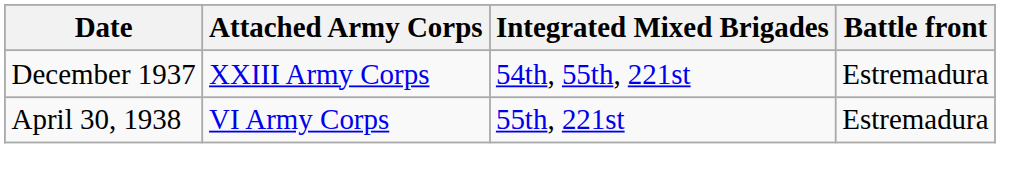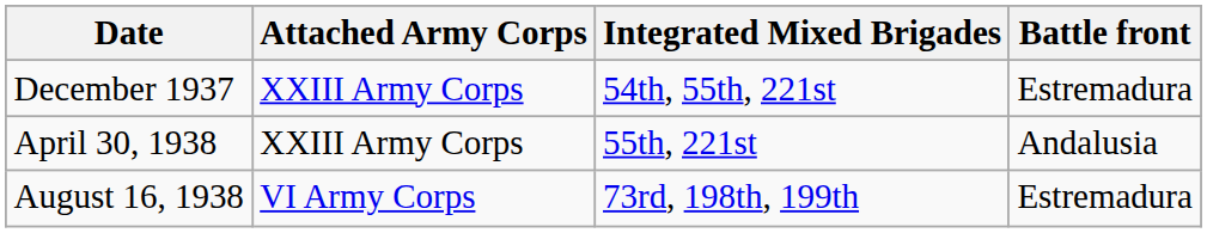April 30, 1938 | Attached Army Corps: VI Army Corps -> XXIII Army Corps
April 30, 1938 | Battle front: Estremadura -> Andalusia
+ row: August 16, 1938 | VI Army Corps | 73rd, 198th, 199th | Estremadura
